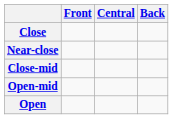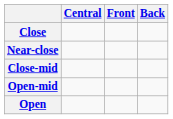columns swapped: Front <-> Central
